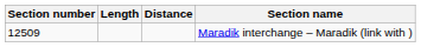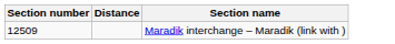- column: Length
